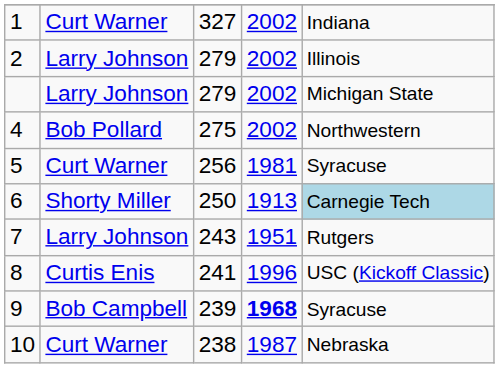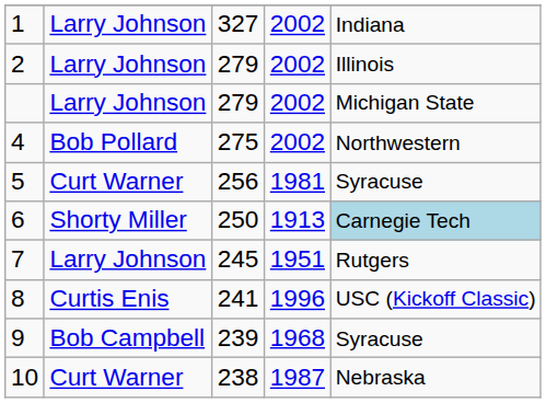1 | column 2: Curt Warner -> Larry Johnson
7 | column 3: 243 -> 245
9 | column 4: bold -> normal
